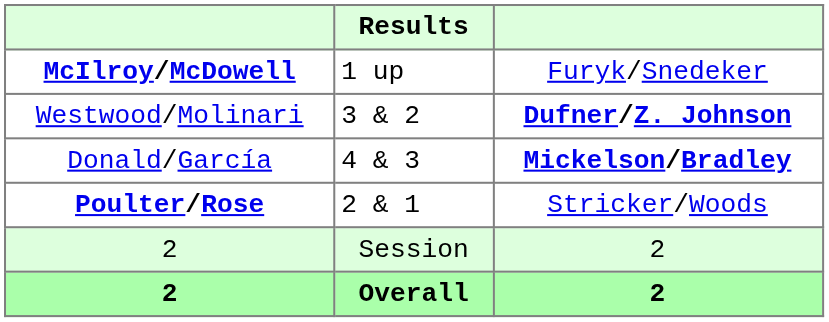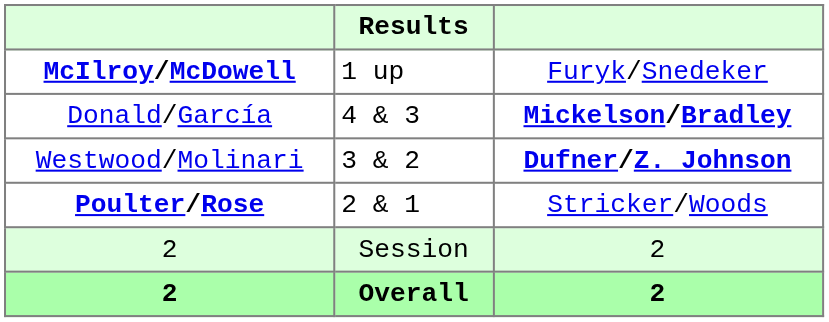rows swapped: Donald/García <-> Westwood/Molinari
